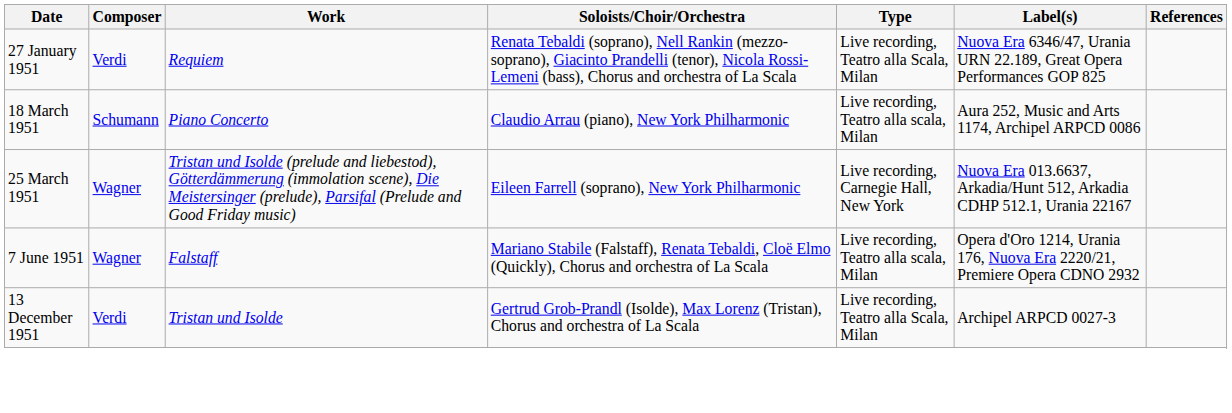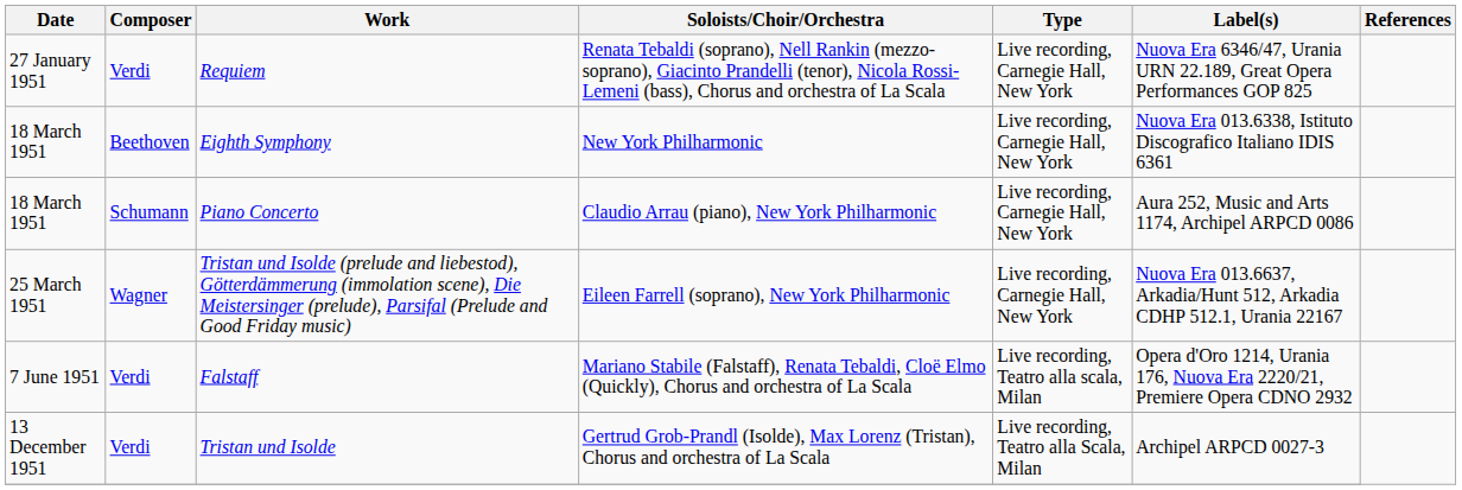Requiem | Type: Live recording, Teatro alla Scala, Milan -> Live recording, Carnegie Hall, New York
+ row: 18 March 1951 | Beethoven | Eighth Symphony | New York Philharmonic | Live recording, Carnegie Hall, New York | Nuova Era 013.6338, Istituto Discografico Italiano IDIS 6361
Piano Concerto | Type: Live recording, Teatro alla scala, Milan -> Live recording, Carnegie Hall, New York
Falstaff | Composer: Wagner -> Verdi
